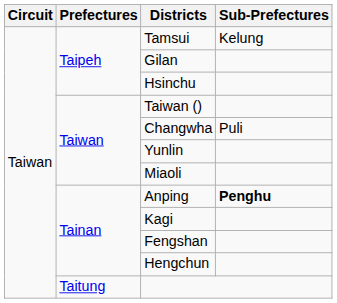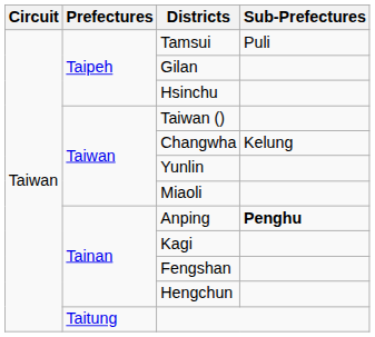Tamsui | Sub-Prefectures: Kelung -> Puli
Changwha | Sub-Prefectures: Puli -> Kelung
